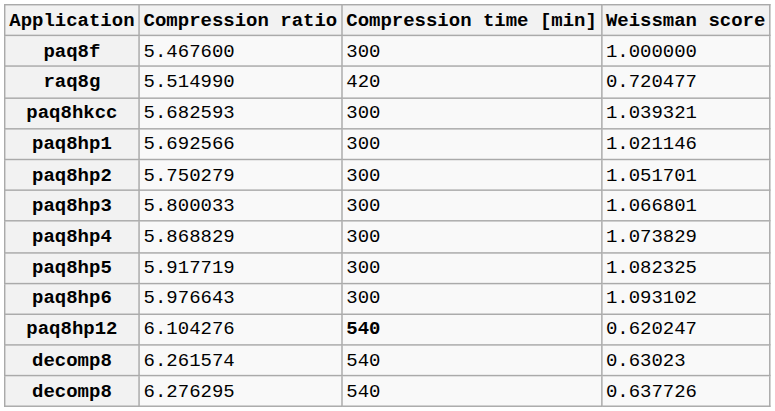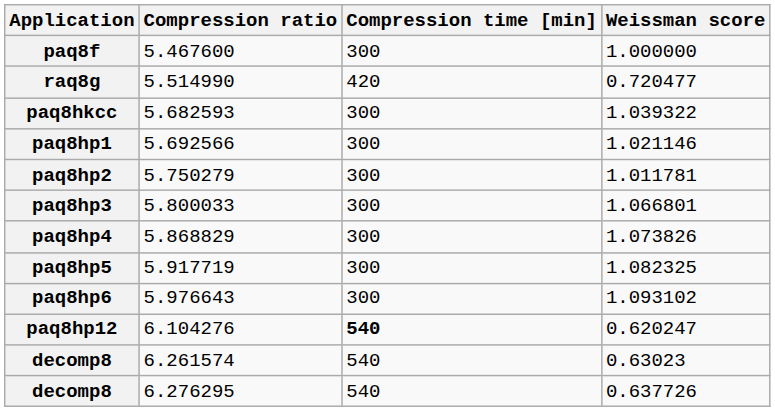paq8hkcc | Weissman score: 1.039321 -> 1.039322
paq8hp2 | Weissman score: 1.051701 -> 1.011781
paq8hp4 | Weissman score: 1.073829 -> 1.073826
